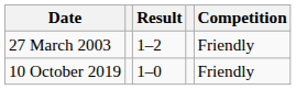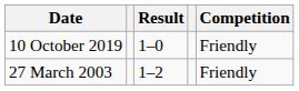rows swapped: 27 March 2003 <-> 10 October 2019
